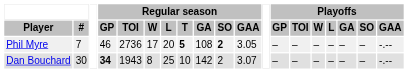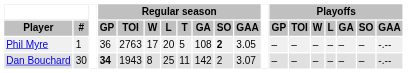Phil Myre | #: 7 -> 1
Phil Myre | Regular season / GP: 46 -> 36
Phil Myre | Regular season / TOI: 2736 -> 2763
Phil Myre | Regular season / T: bold -> normal
Dan Bouchard | Regular season / T: 10 -> 11
